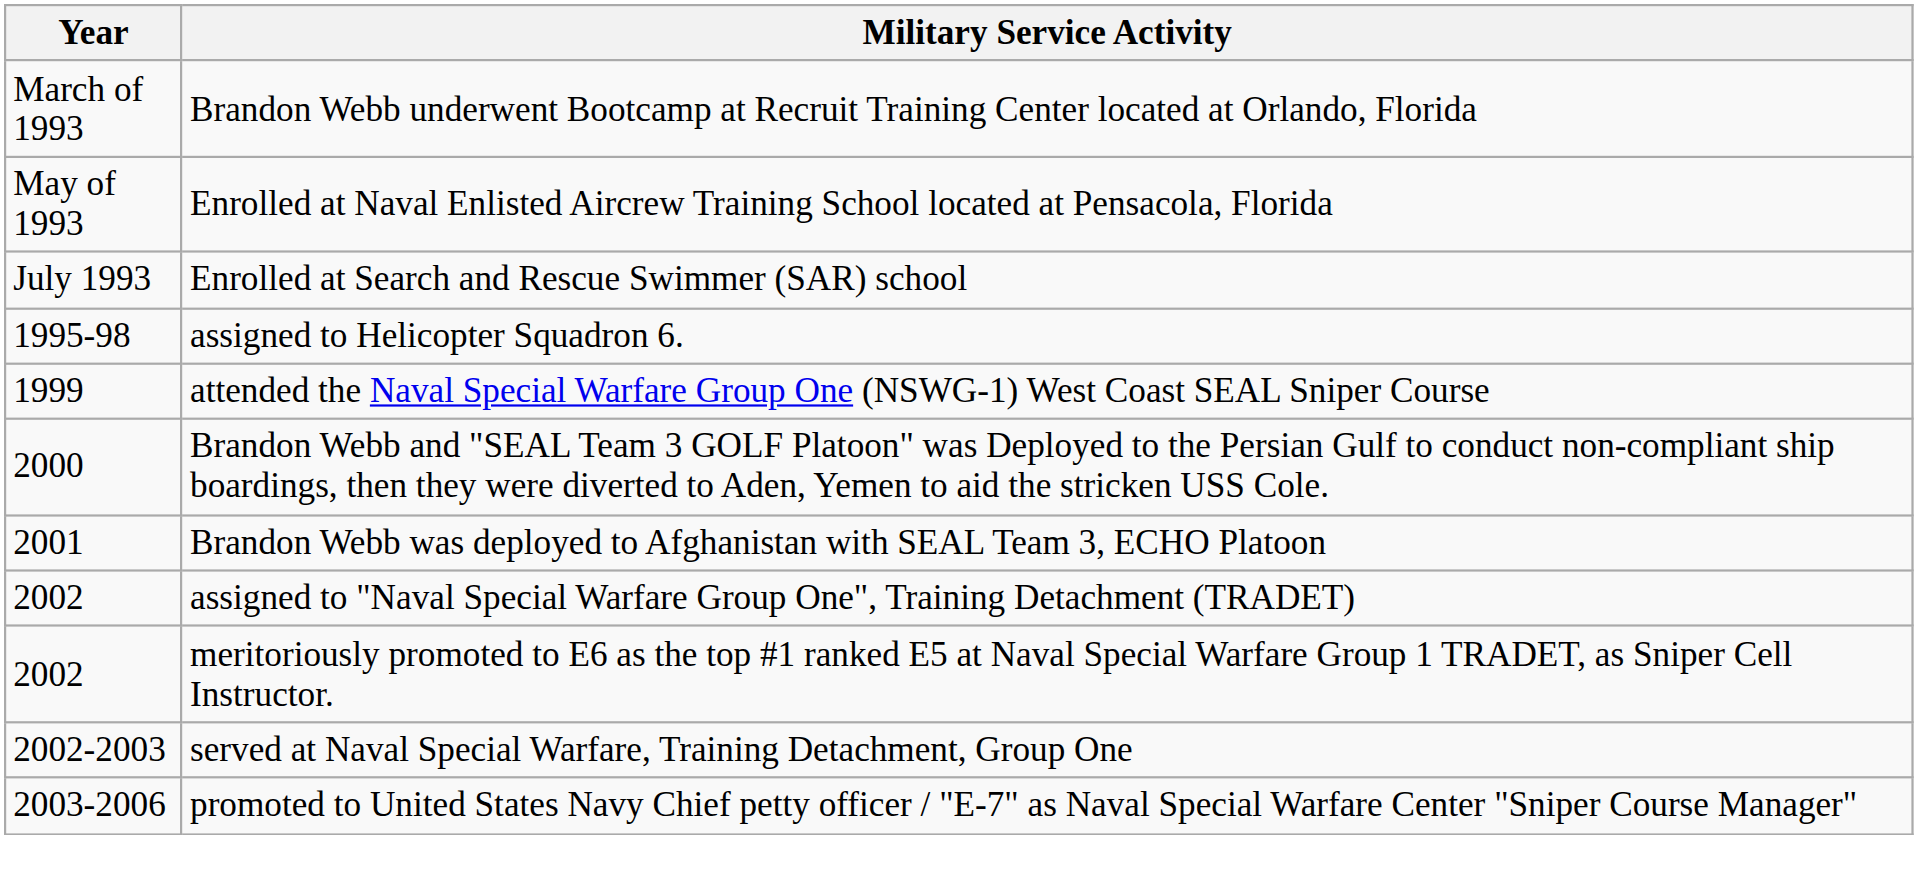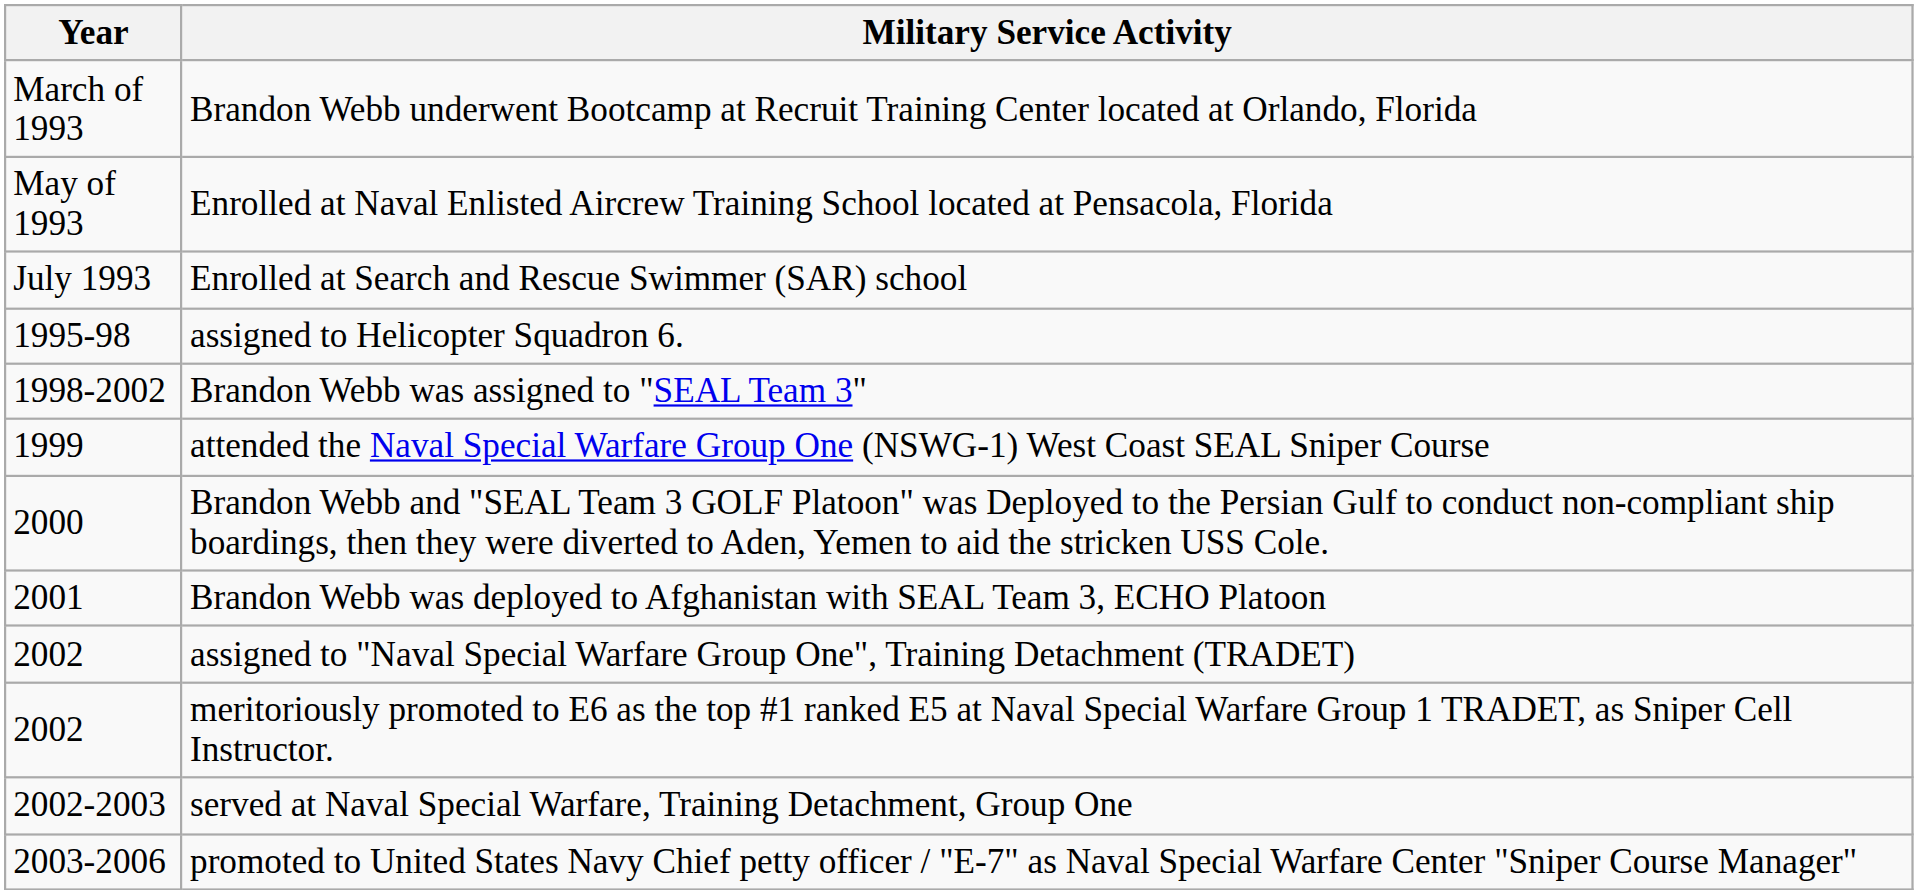+ row: 1998-2002 | Brandon Webb was assigned to "SEAL Team 3"
